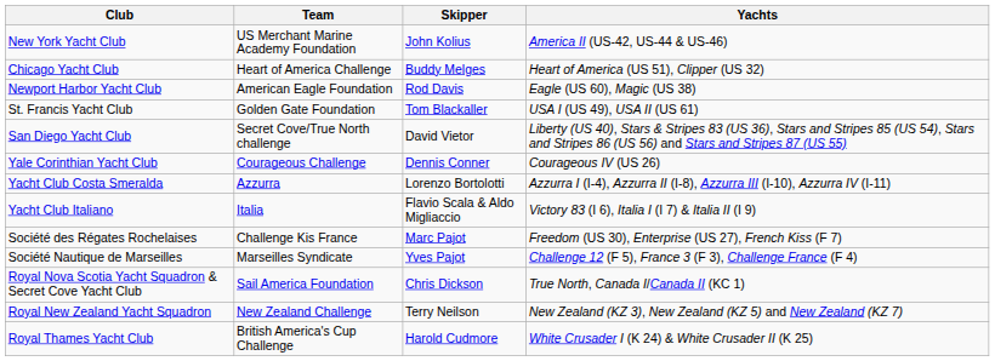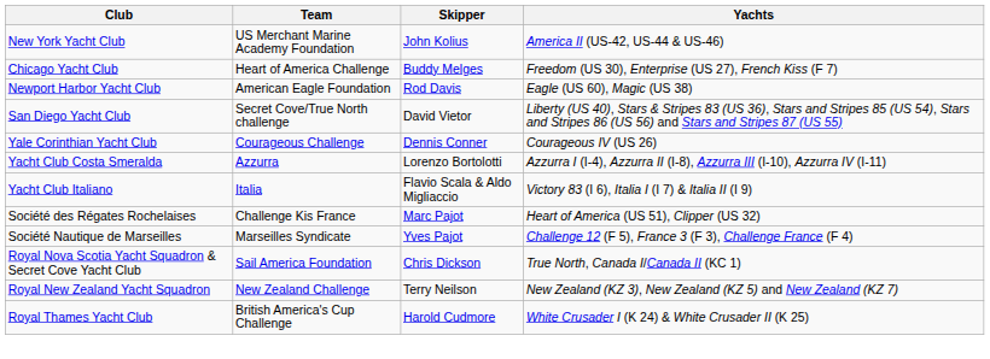Chicago Yacht Club | Yachts: Heart of America (US 51), Clipper (US 32) -> Freedom (US 30), Enterprise (US 27), French Kiss (F 7)
- row: St. Francis Yacht Club | Golden Gate Foundation | Tom Blackaller | USA I (US 49), USA II (US 61)
Société des Régates Rochelaises | Yachts: Freedom (US 30), Enterprise (US 27), French Kiss (F 7) -> Heart of America (US 51), Clipper (US 32)
